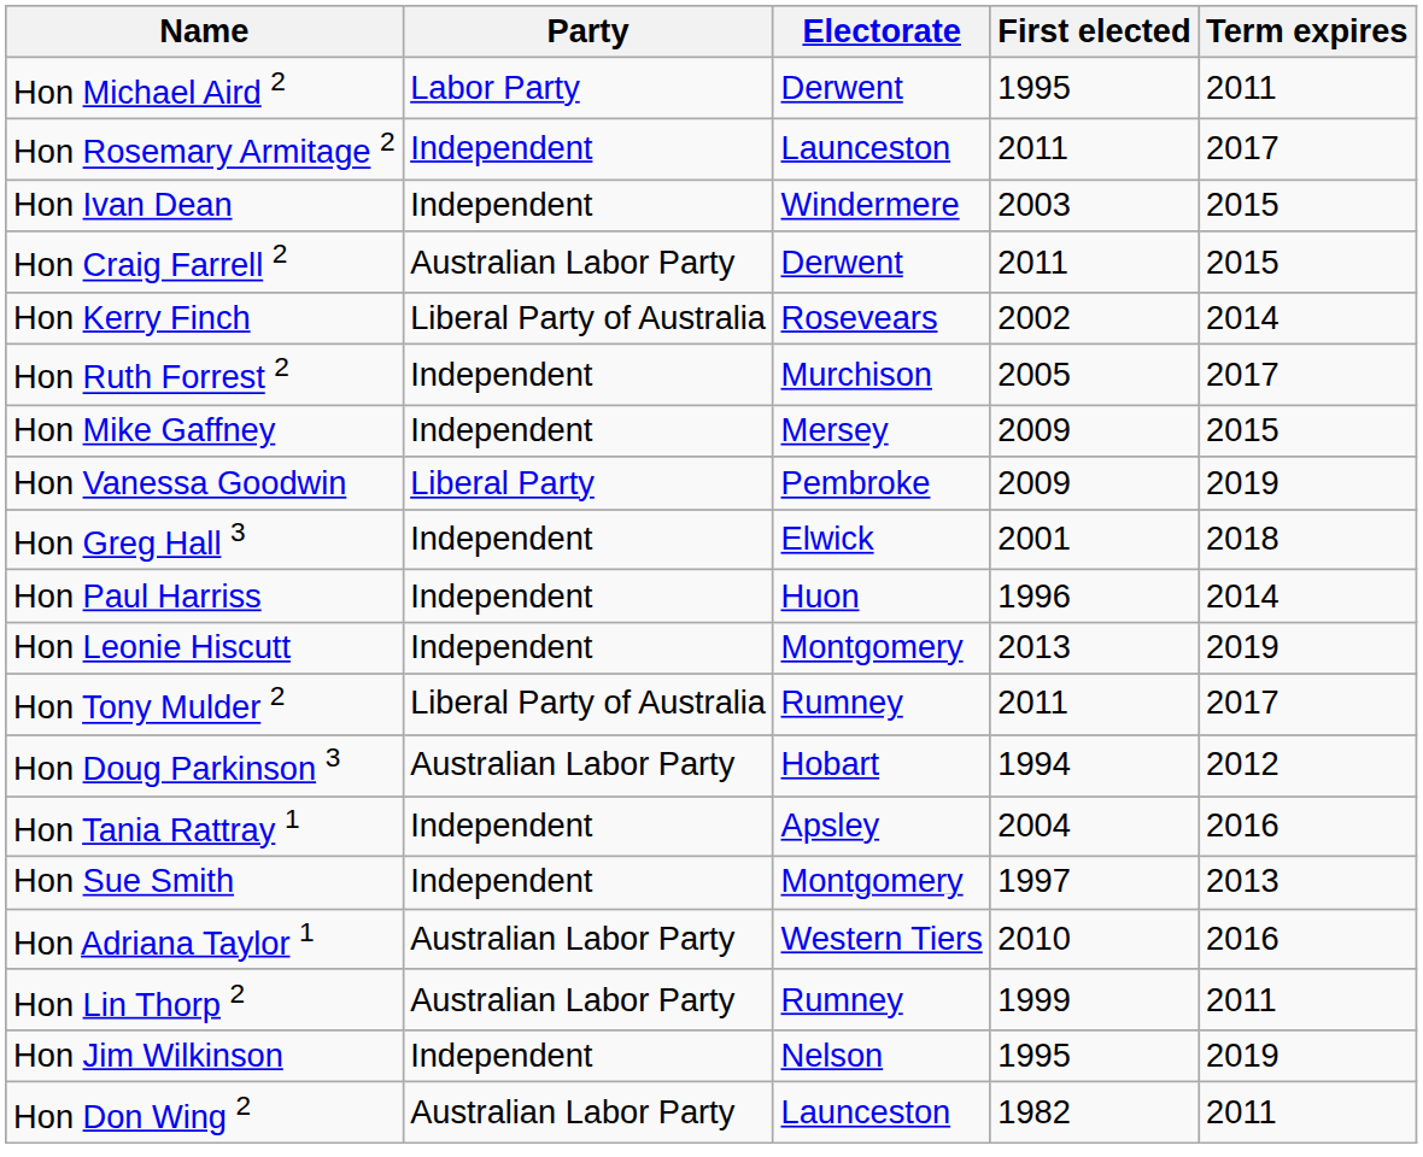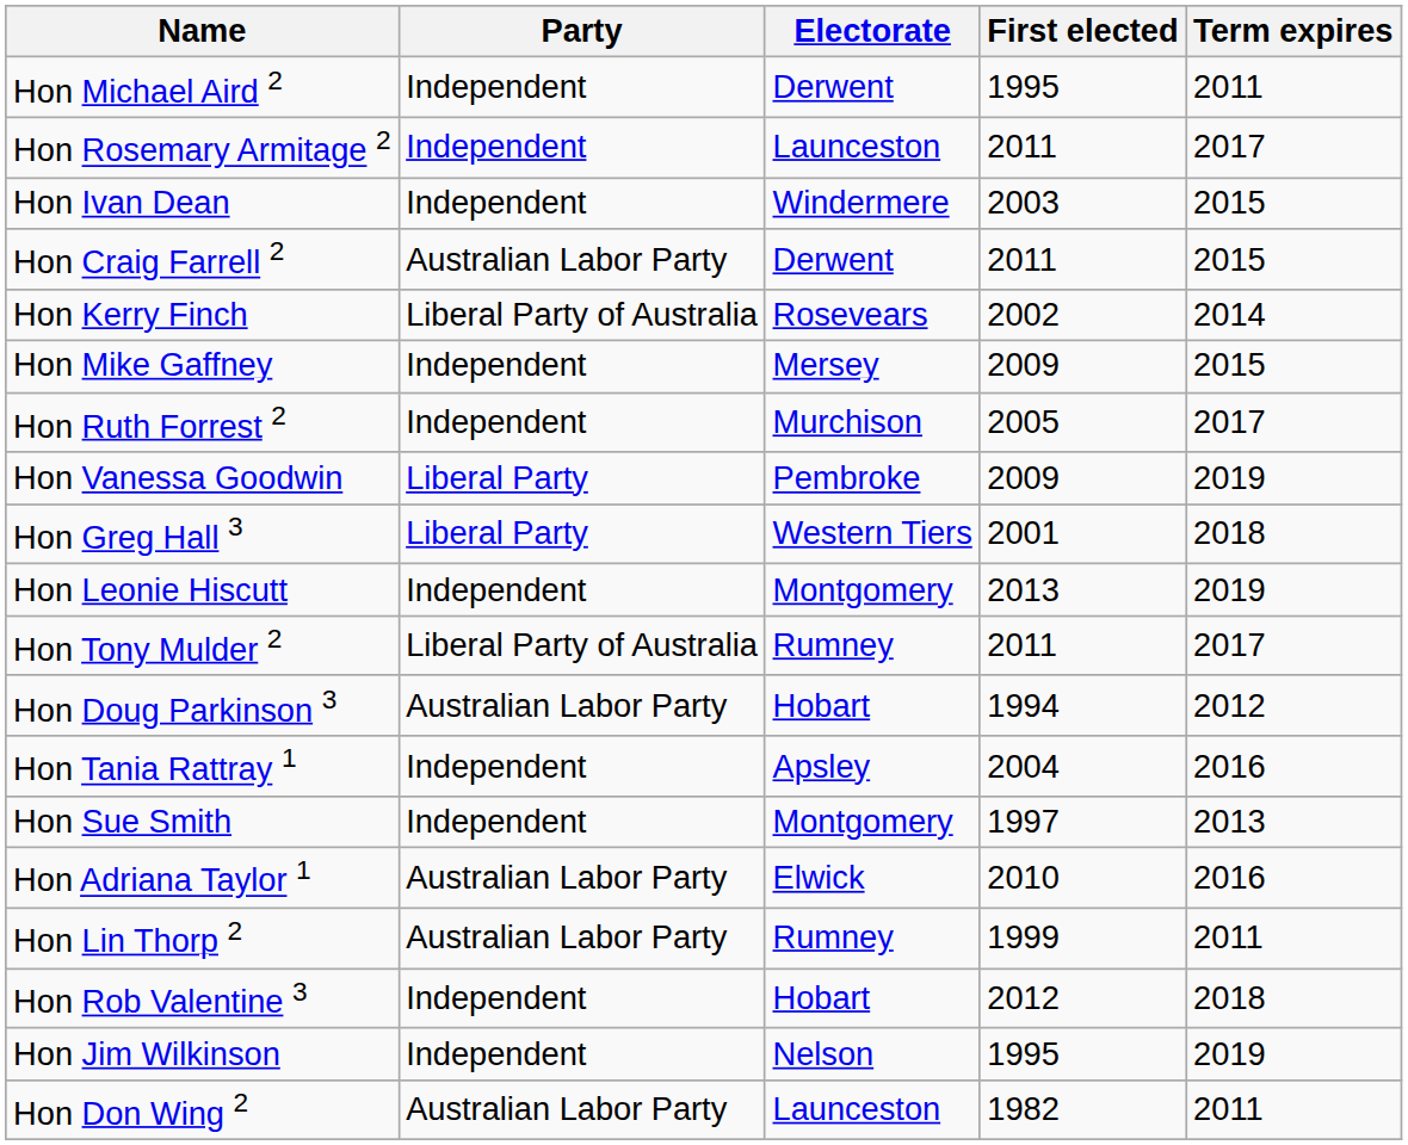Hon Michael Aird 2 | Party: Labor Party -> Independent
rows swapped: Hon Ruth Forrest 2 <-> Hon Mike Gaffney
Hon Greg Hall 3 | Party: Independent -> Liberal Party
Hon Greg Hall 3 | Electorate: Elwick -> Western Tiers
- row: Hon Paul Harriss | Independent | Huon | 1996 | 2014
Hon Adriana Taylor 1 | Electorate: Western Tiers -> Elwick
+ row: Hon Rob Valentine 3 | Independent | Hobart | 2012 | 2018
